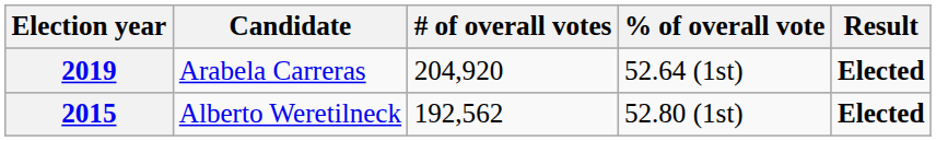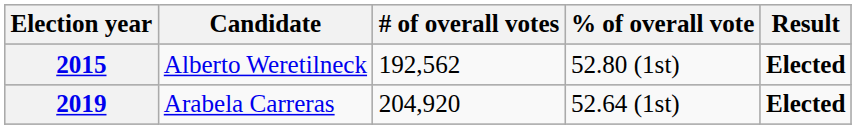rows swapped: 2015 <-> 2019
